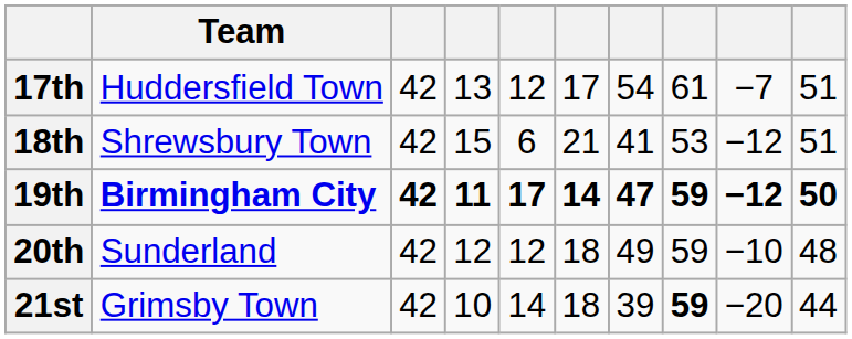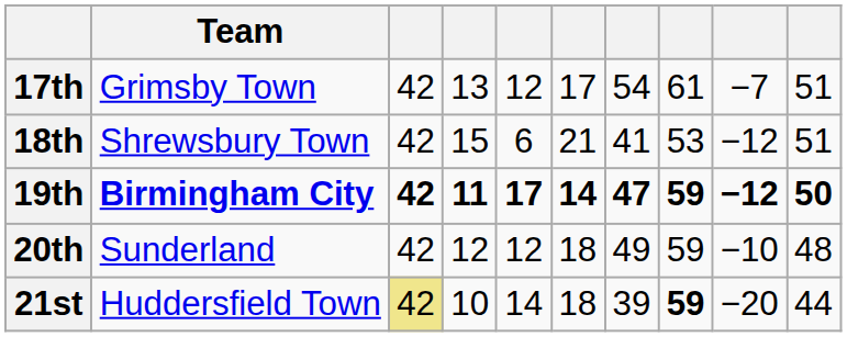17th | Team: Huddersfield Town -> Grimsby Town
21st | Team: Grimsby Town -> Huddersfield Town
21st | column 3: no background -> khaki background
